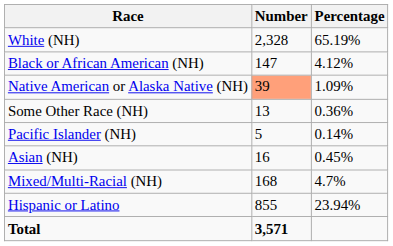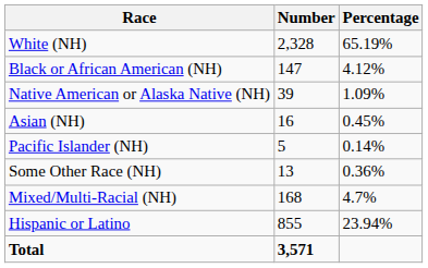Native American or Alaska Native (NH) | Number: lightsalmon background -> no background
rows swapped: Asian (NH) <-> Some Other Race (NH)
